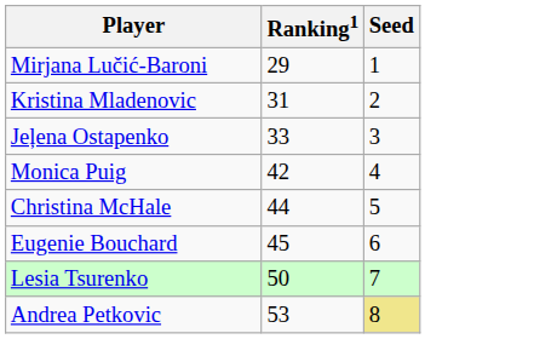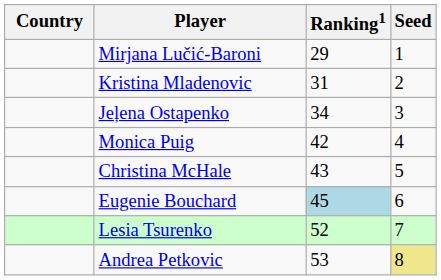+ column: Country
Jeļena Ostapenko | Ranking1: 33 -> 34
Christina McHale | Ranking1: 44 -> 43
Eugenie Bouchard | Ranking1: no background -> lightblue background
Lesia Tsurenko | Ranking1: 50 -> 52
